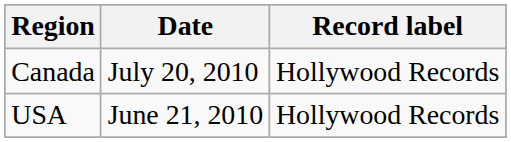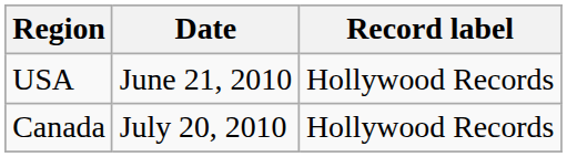rows swapped: USA <-> Canada
